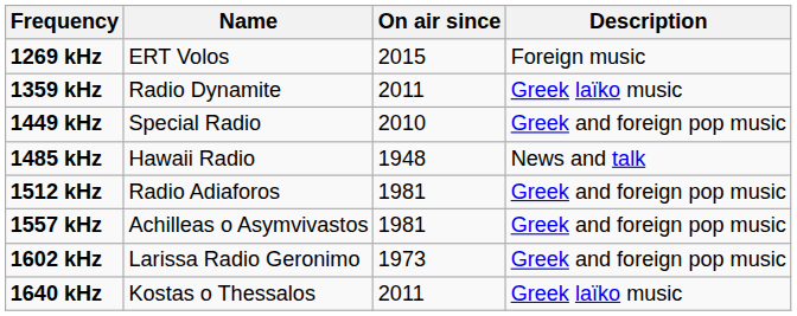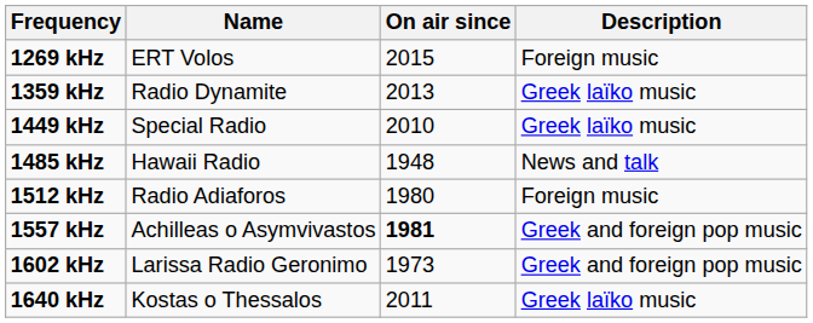1359 kHz | On air since: 2011 -> 2013
1449 kHz | Description: Greek and foreign pop music -> Greek laïko music
1512 kHz | On air since: 1981 -> 1980
1512 kHz | Description: Greek and foreign pop music -> Foreign music
1557 kHz | On air since: normal -> bold
